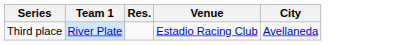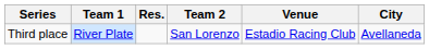+ column: Team 2 | San Lorenzo
